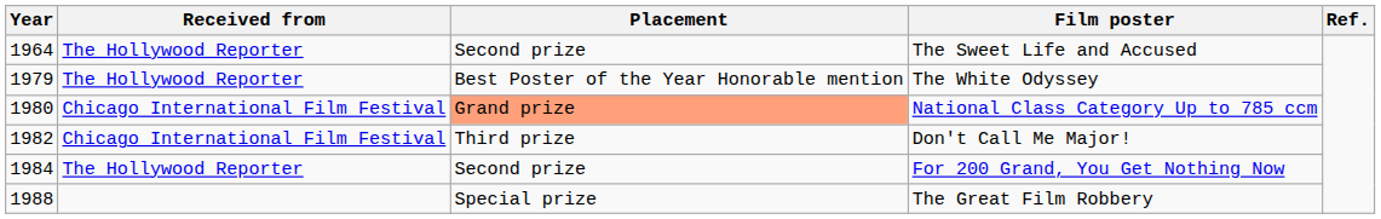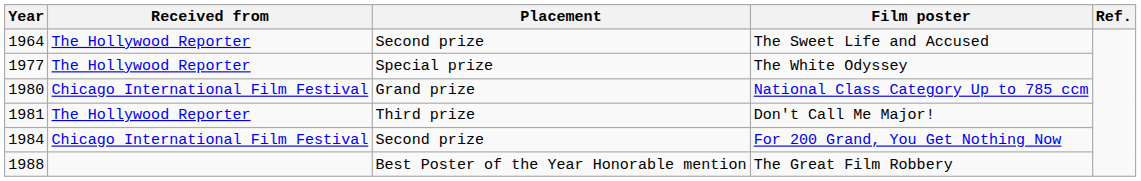The White Odyssey | Year: 1979 -> 1977
The White Odyssey | Placement: Best Poster of the Year Honorable mention -> Special prize
National Class Category Up to 785 ccm | Placement: lightsalmon background -> no background
Don't Call Me Major! | Year: 1982 -> 1981
Don't Call Me Major! | Received from: Chicago International Film Festival -> The Hollywood Reporter
For 200 Grand, You Get Nothing Now | Received from: The Hollywood Reporter -> Chicago International Film Festival
The Great Film Robbery | Placement: Special prize -> Best Poster of the Year Honorable mention
